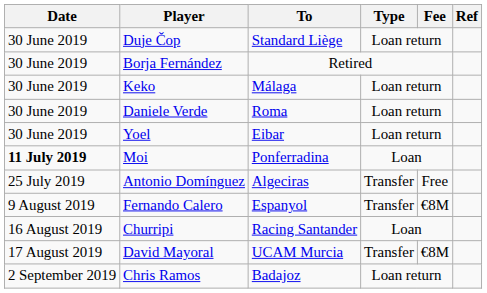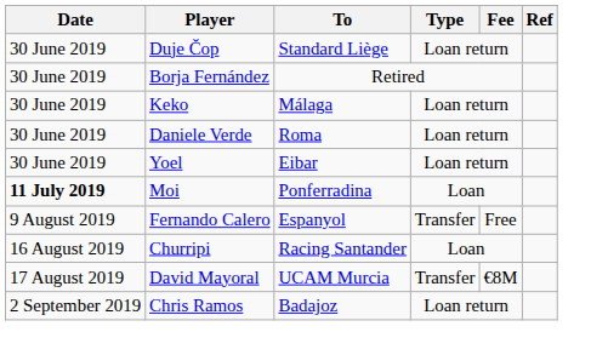- row: 25 July 2019 | Antonio Domínguez | Algeciras | Transfer | Free
Fernando Calero | Fee: €8M -> Free
